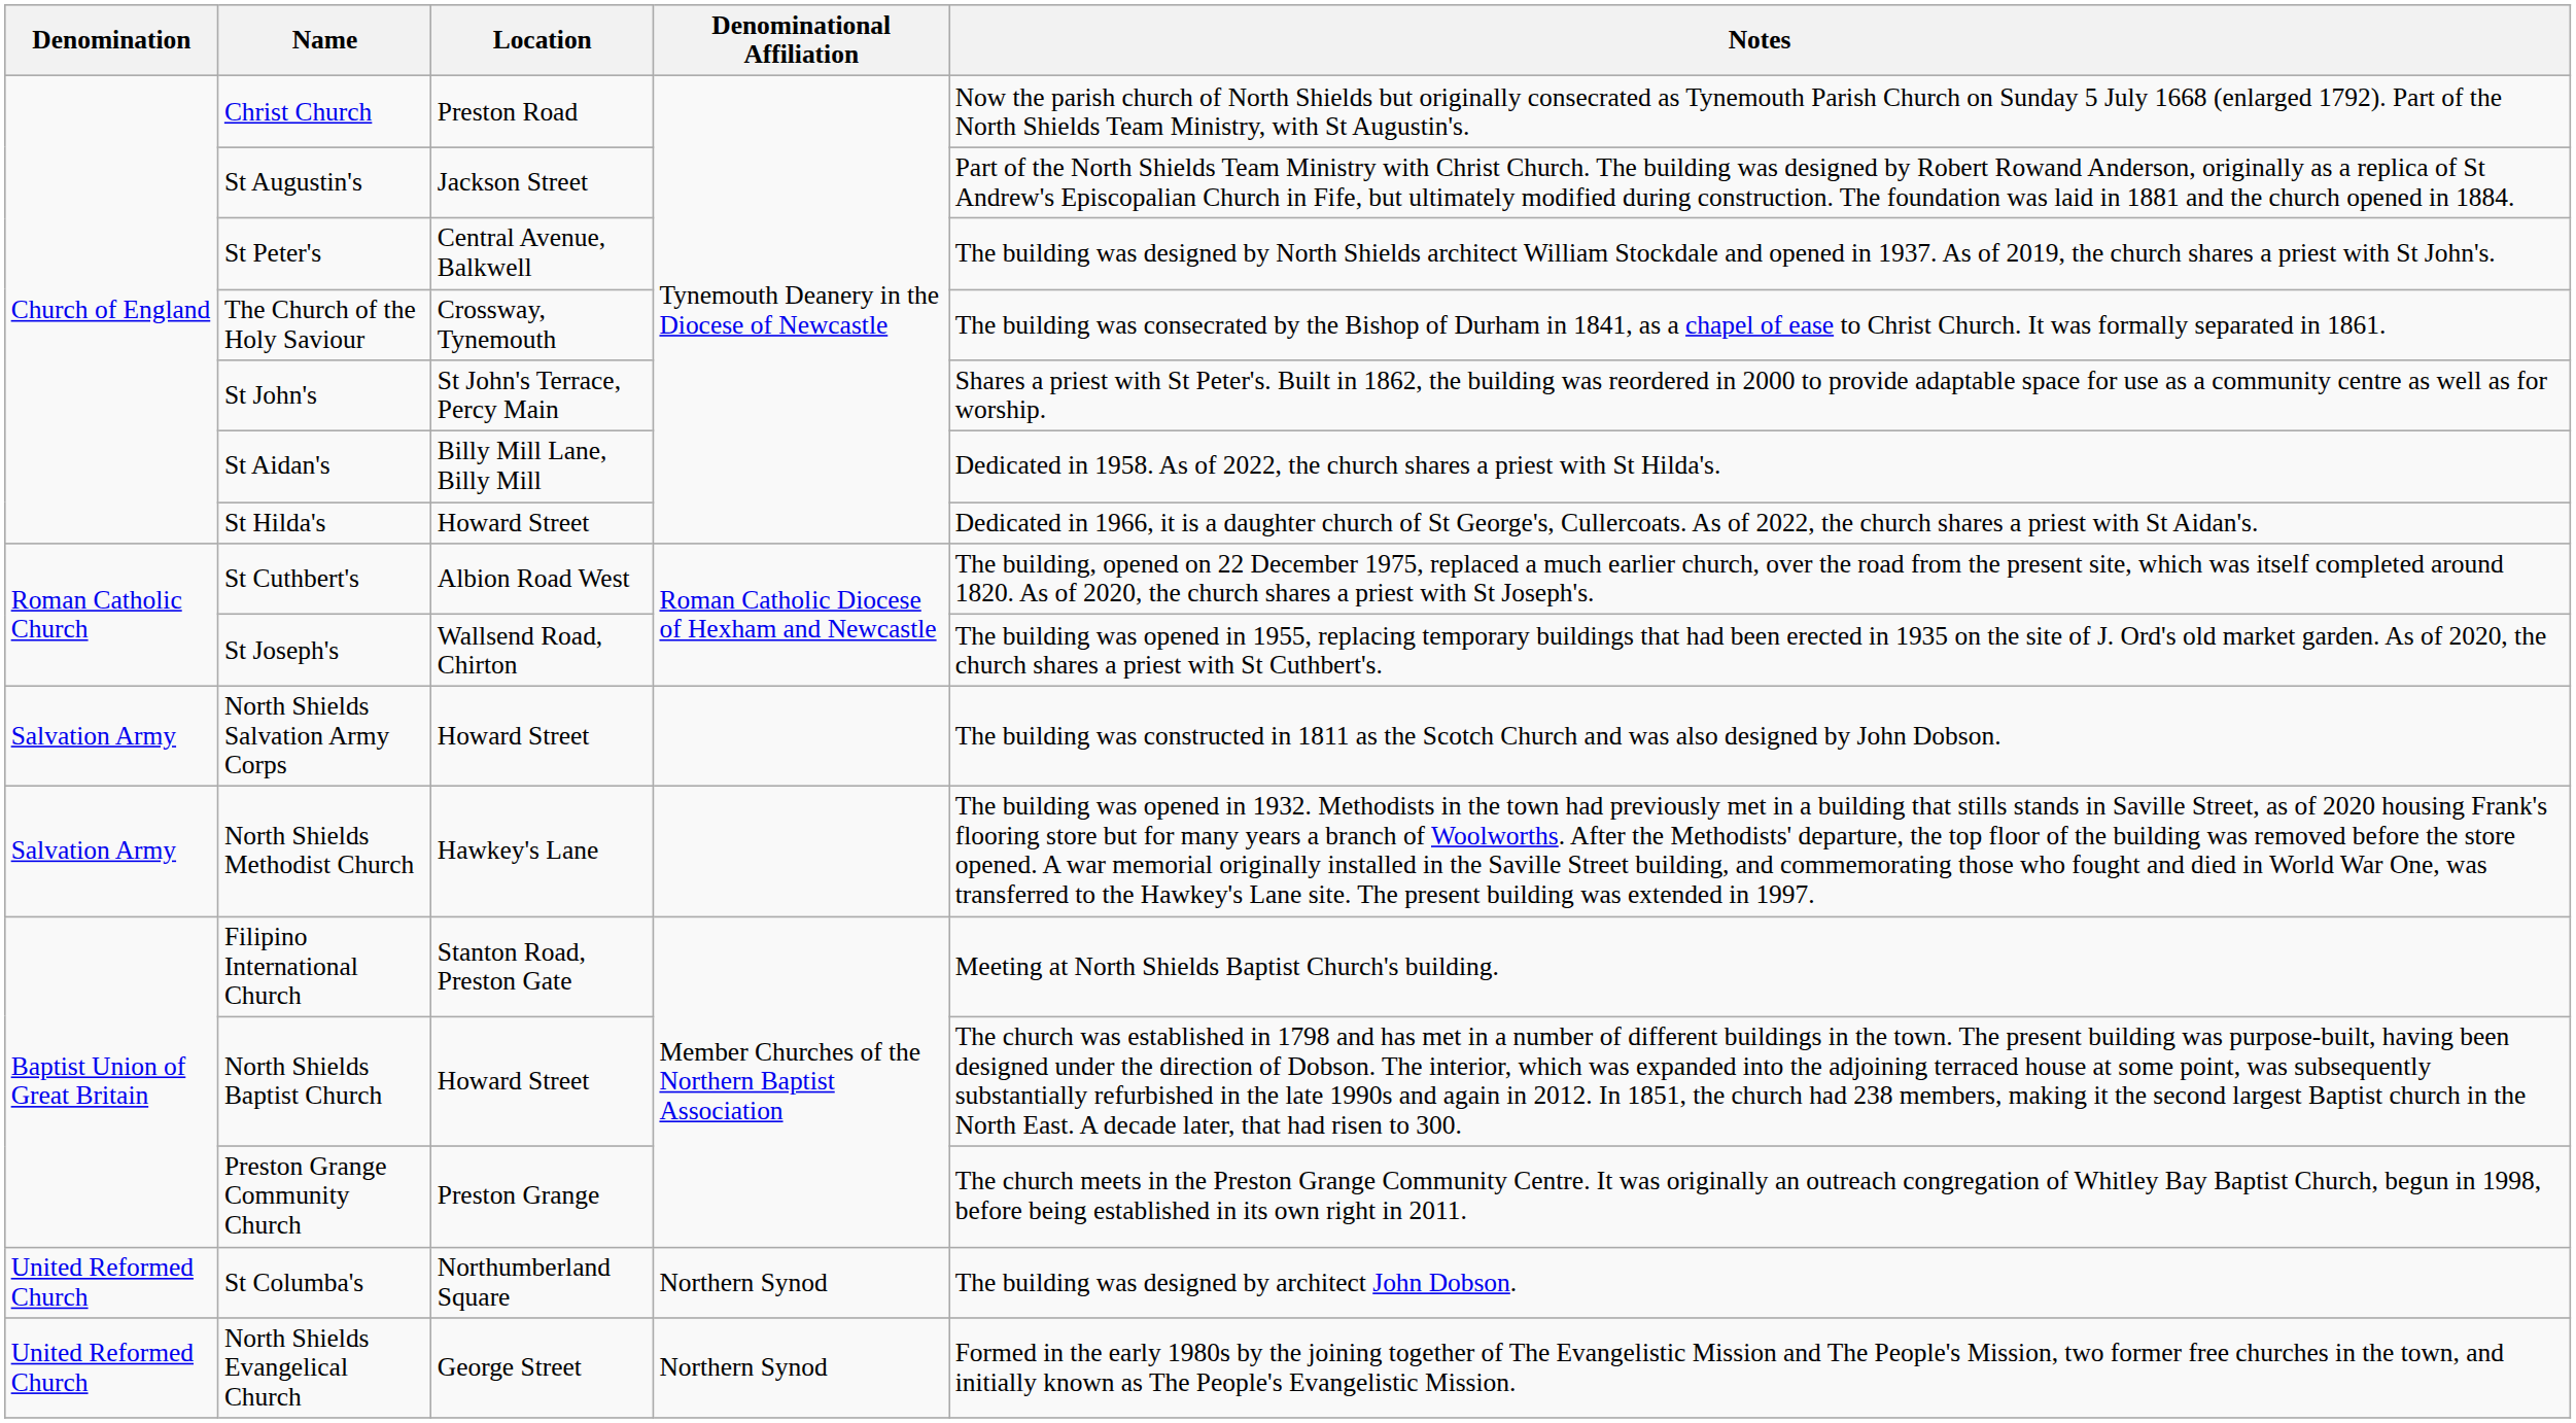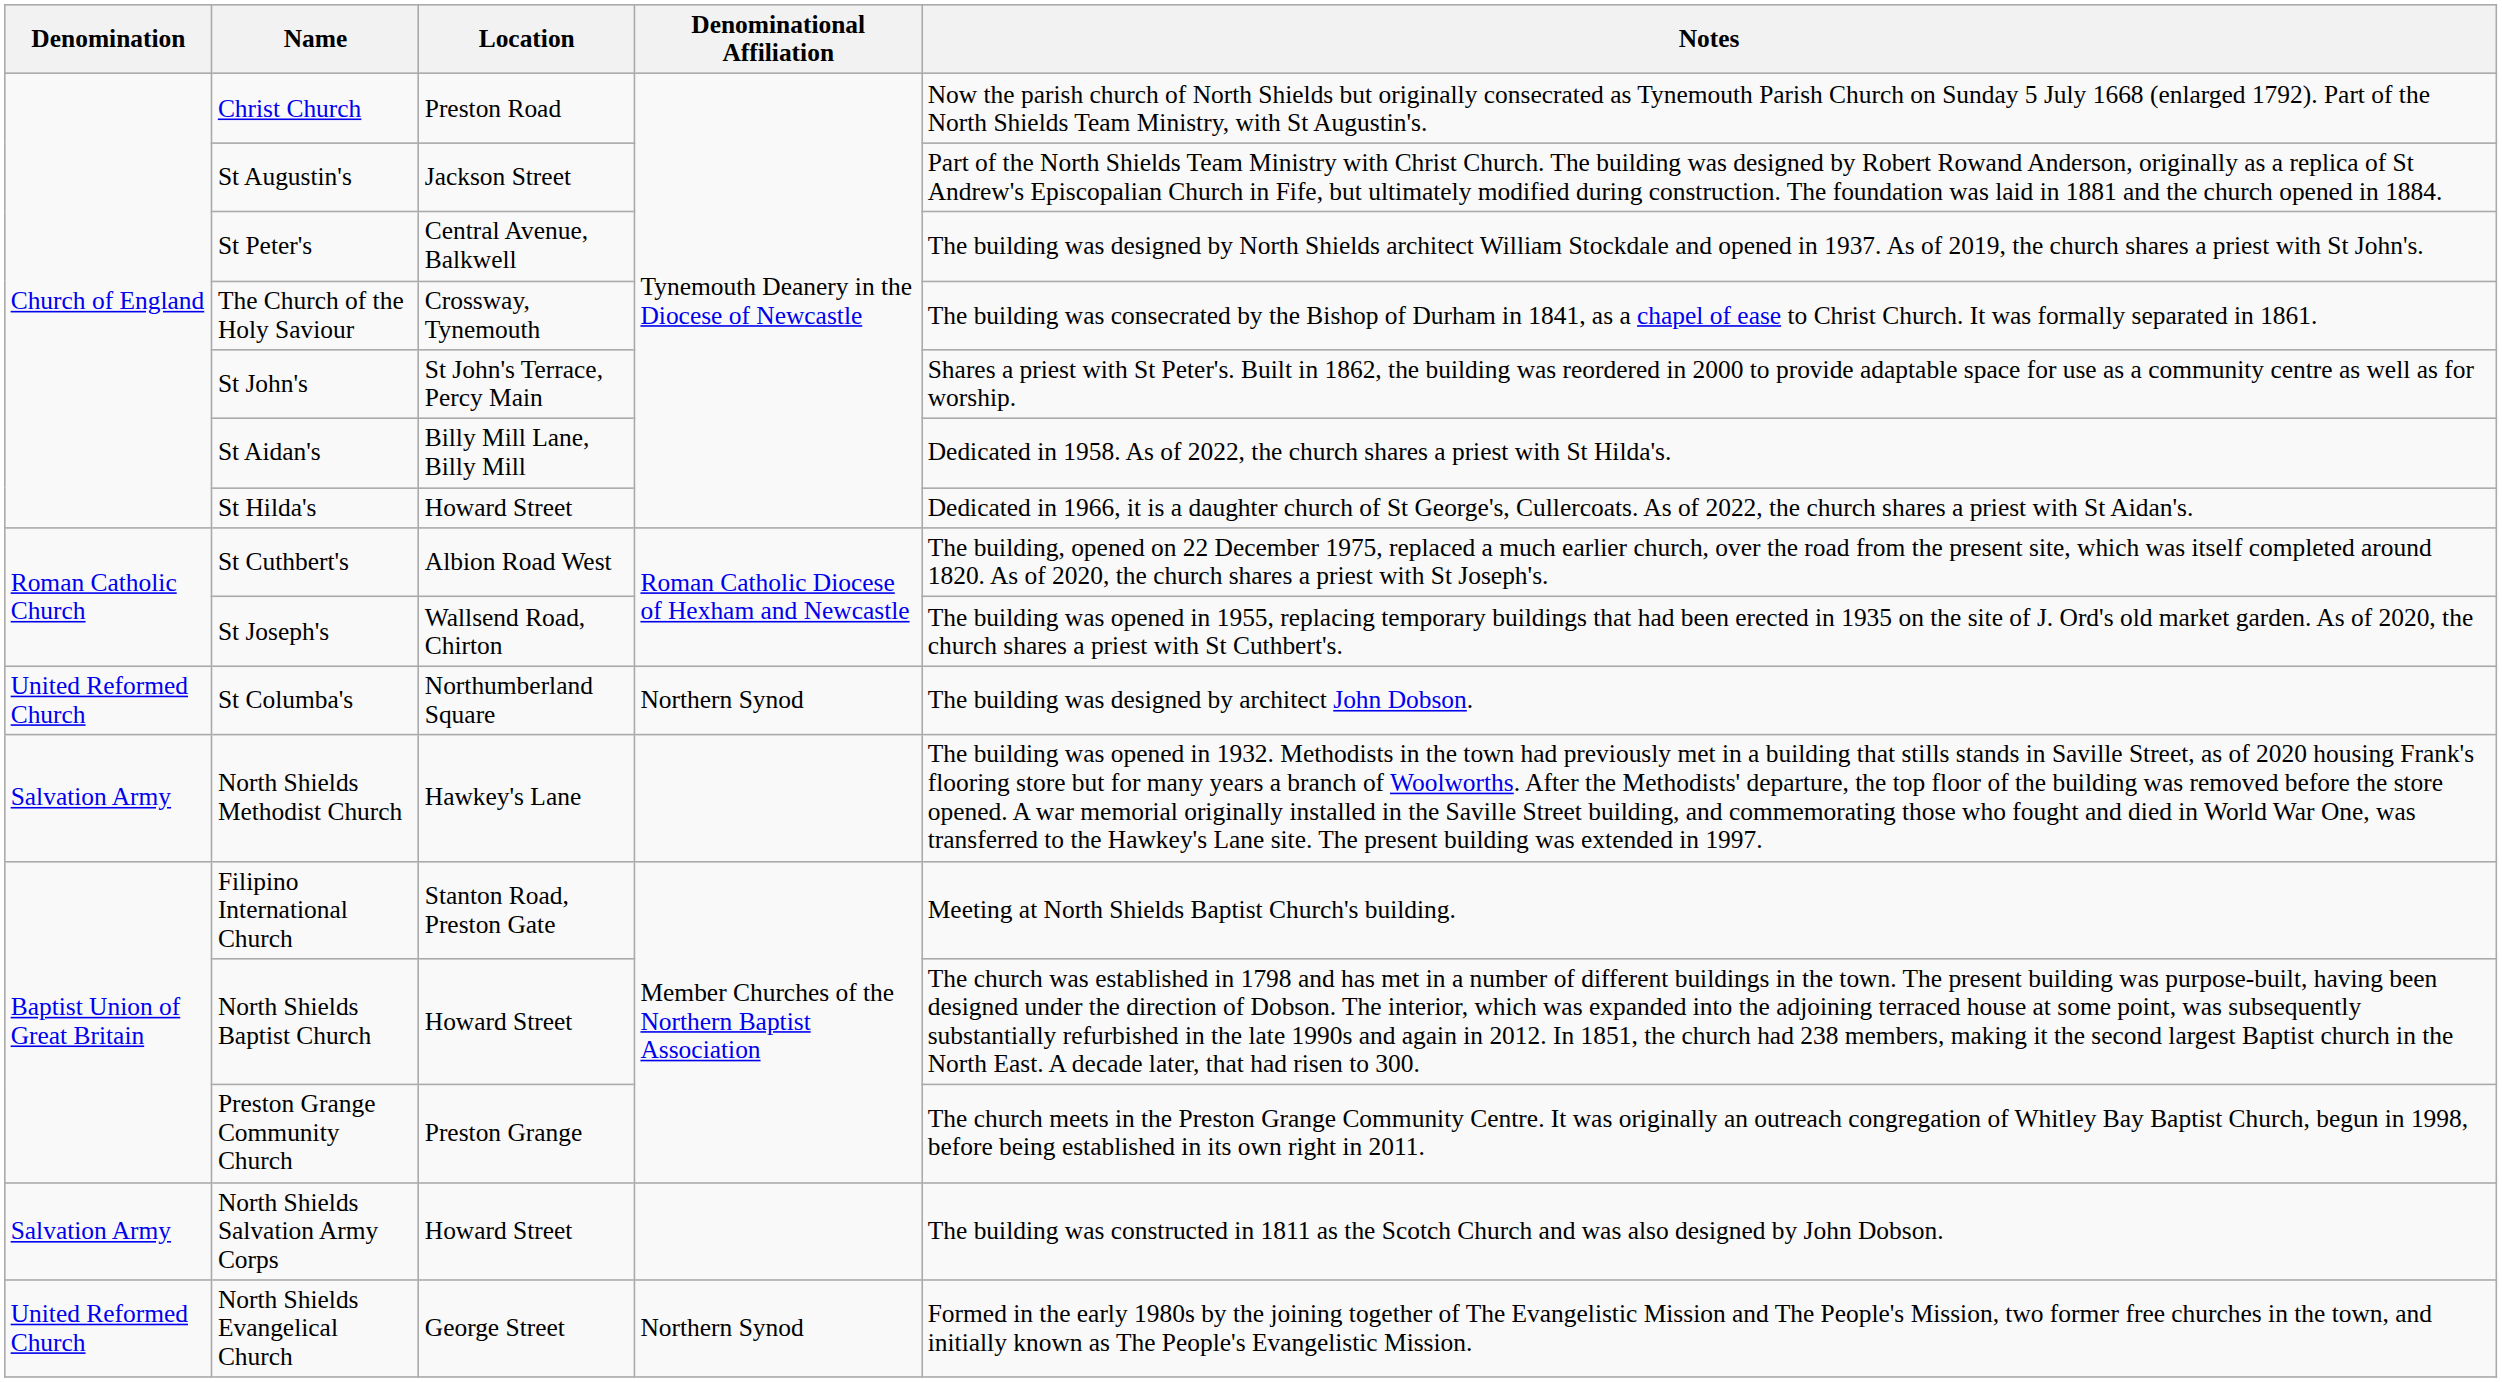rows swapped: St Columba's <-> North Shields Salvation Army Corps
